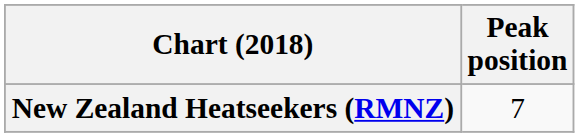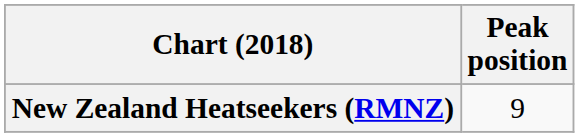New Zealand Heatseekers (RMNZ) | Peak position: 7 -> 9
